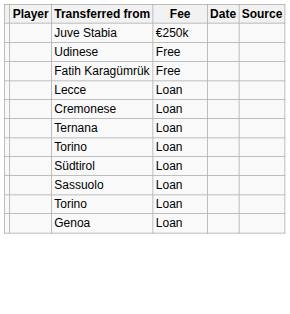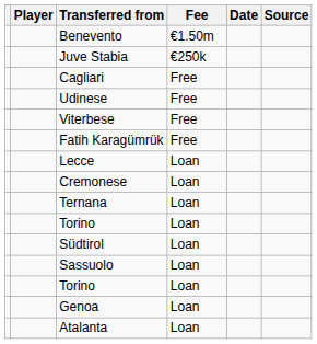+ row: Benevento | €1.50m
+ row: Cagliari | Free
+ row: Viterbese | Free
+ row: Atalanta | Loan
